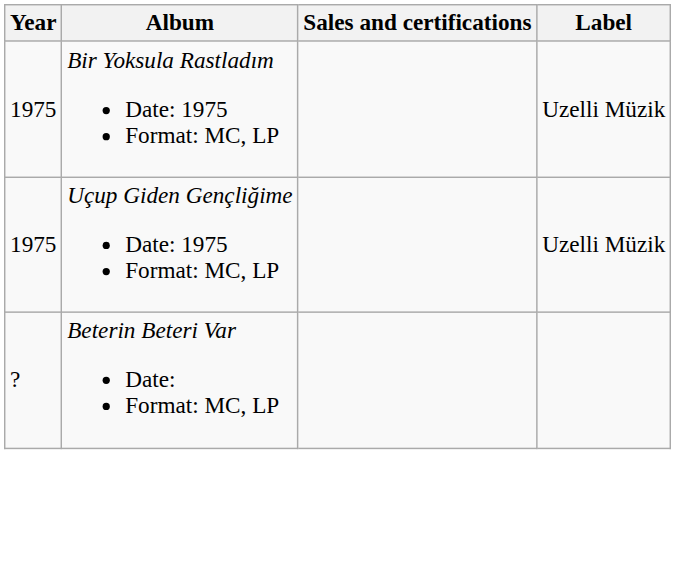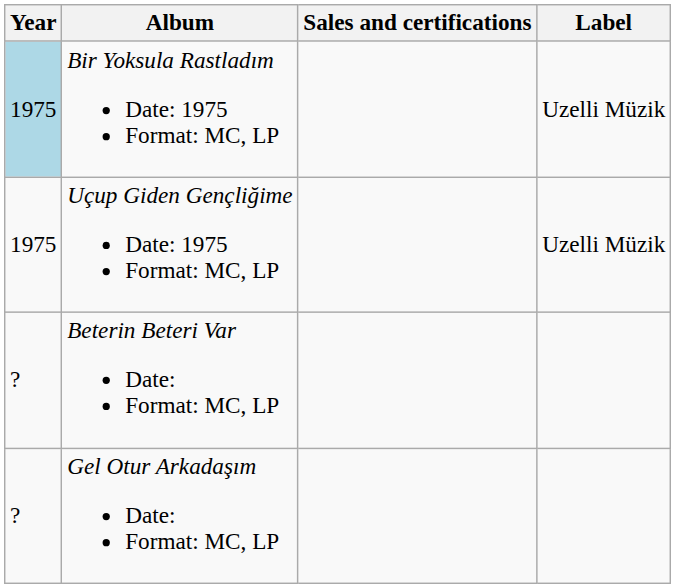Bir Yoksula Rastladım Date: 1975 Format: MC, LP | Year: no background -> lightblue background
+ row: ? | Gel Otur Arkadaşım Date: Format: MC, LP
